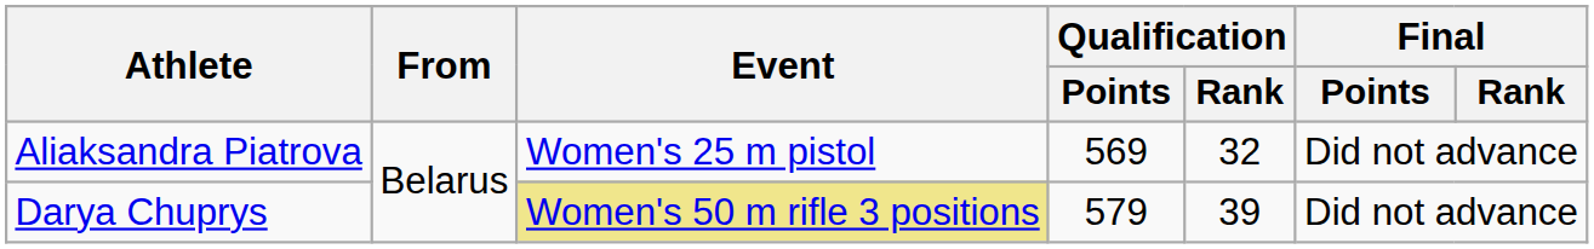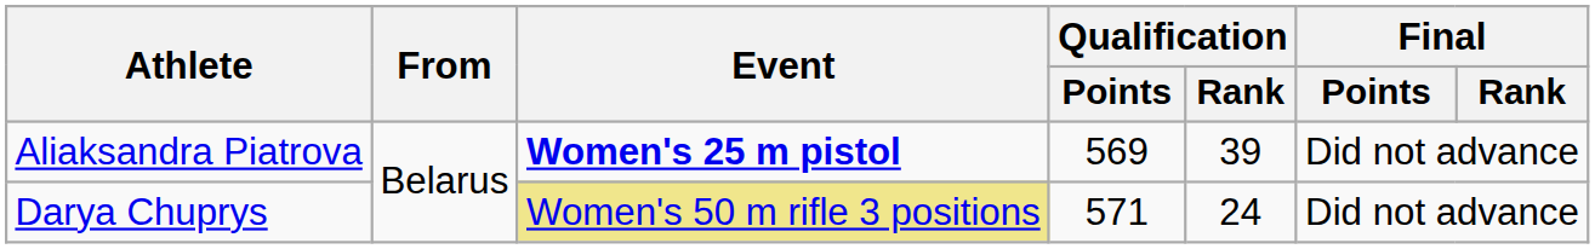Aliaksandra Piatrova | Event: normal -> bold
Aliaksandra Piatrova | Qualification / Rank: 32 -> 39
Darya Chuprys | Qualification / Points: 579 -> 571
Darya Chuprys | Qualification / Rank: 39 -> 24
